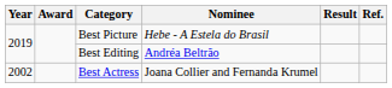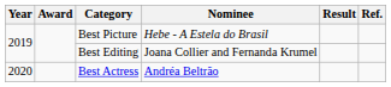Best Editing | Nominee: Andréa Beltrão -> Joana Collier and Fernanda Krumel
Best Actress | Year: 2002 -> 2020
Best Actress | Nominee: Joana Collier and Fernanda Krumel -> Andréa Beltrão
